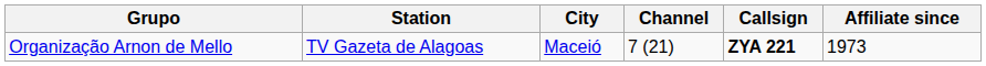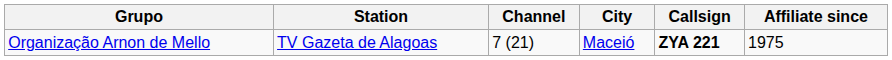columns swapped: City <-> Channel
Organização Arnon de Mello | Affiliate since: 1973 -> 1975
